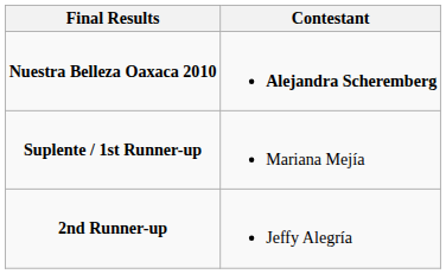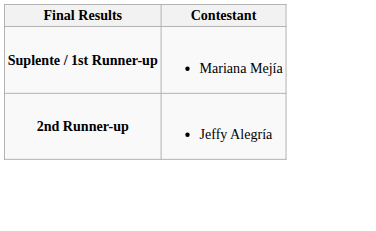- row: Nuestra Belleza Oaxaca 2010 | Alejandra Scheremberg
